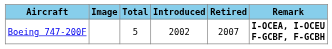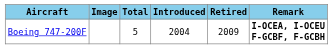Boeing 747-200F | Introduced: 2002 -> 2004
Boeing 747-200F | Retired: 2007 -> 2009
